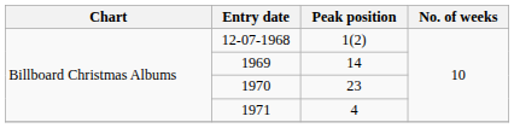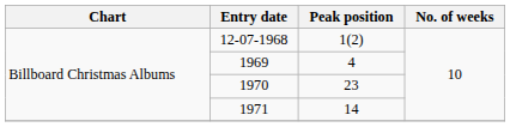1969 | Peak position: 14 -> 4
1971 | Peak position: 4 -> 14
